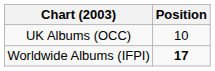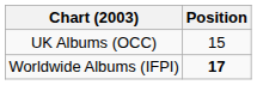UK Albums (OCC) | Position: 10 -> 15
